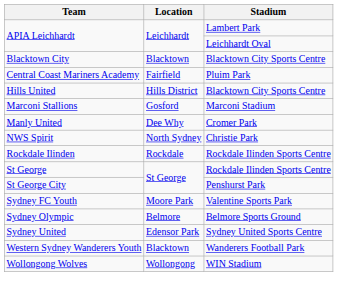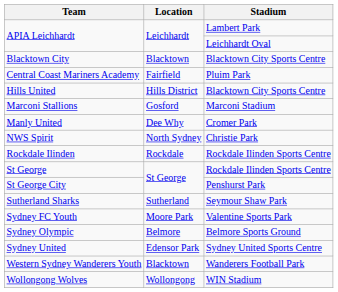+ row: Sutherland Sharks | Sutherland | Seymour Shaw Park
